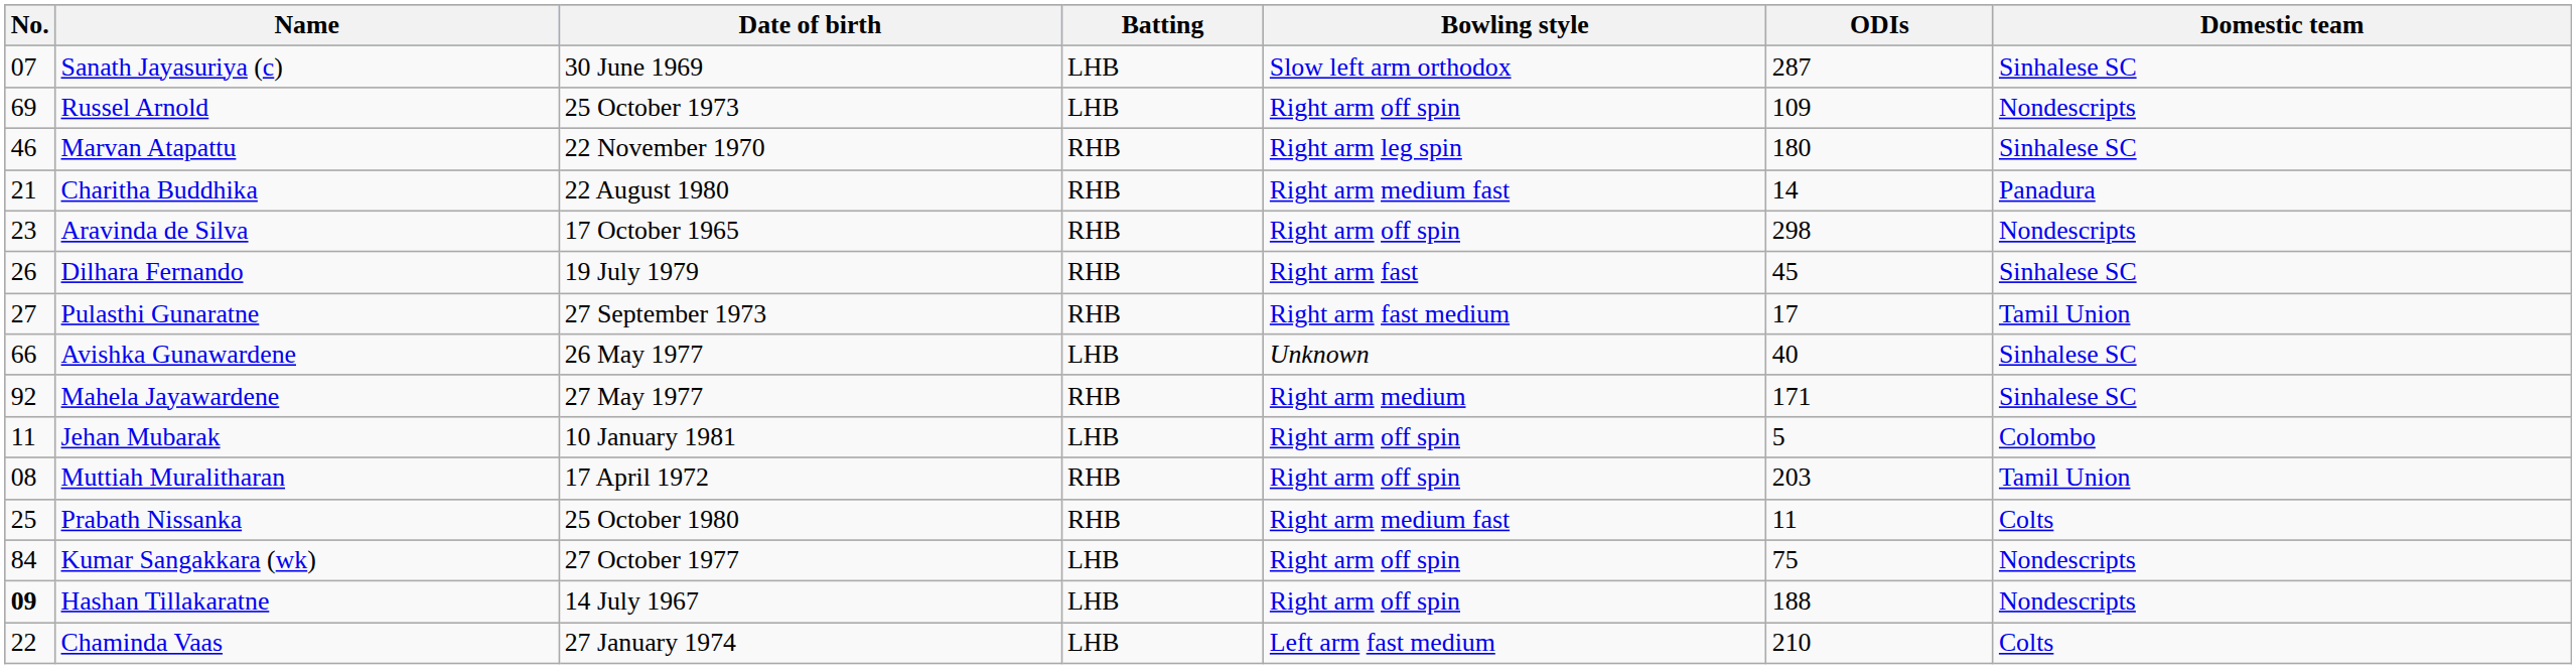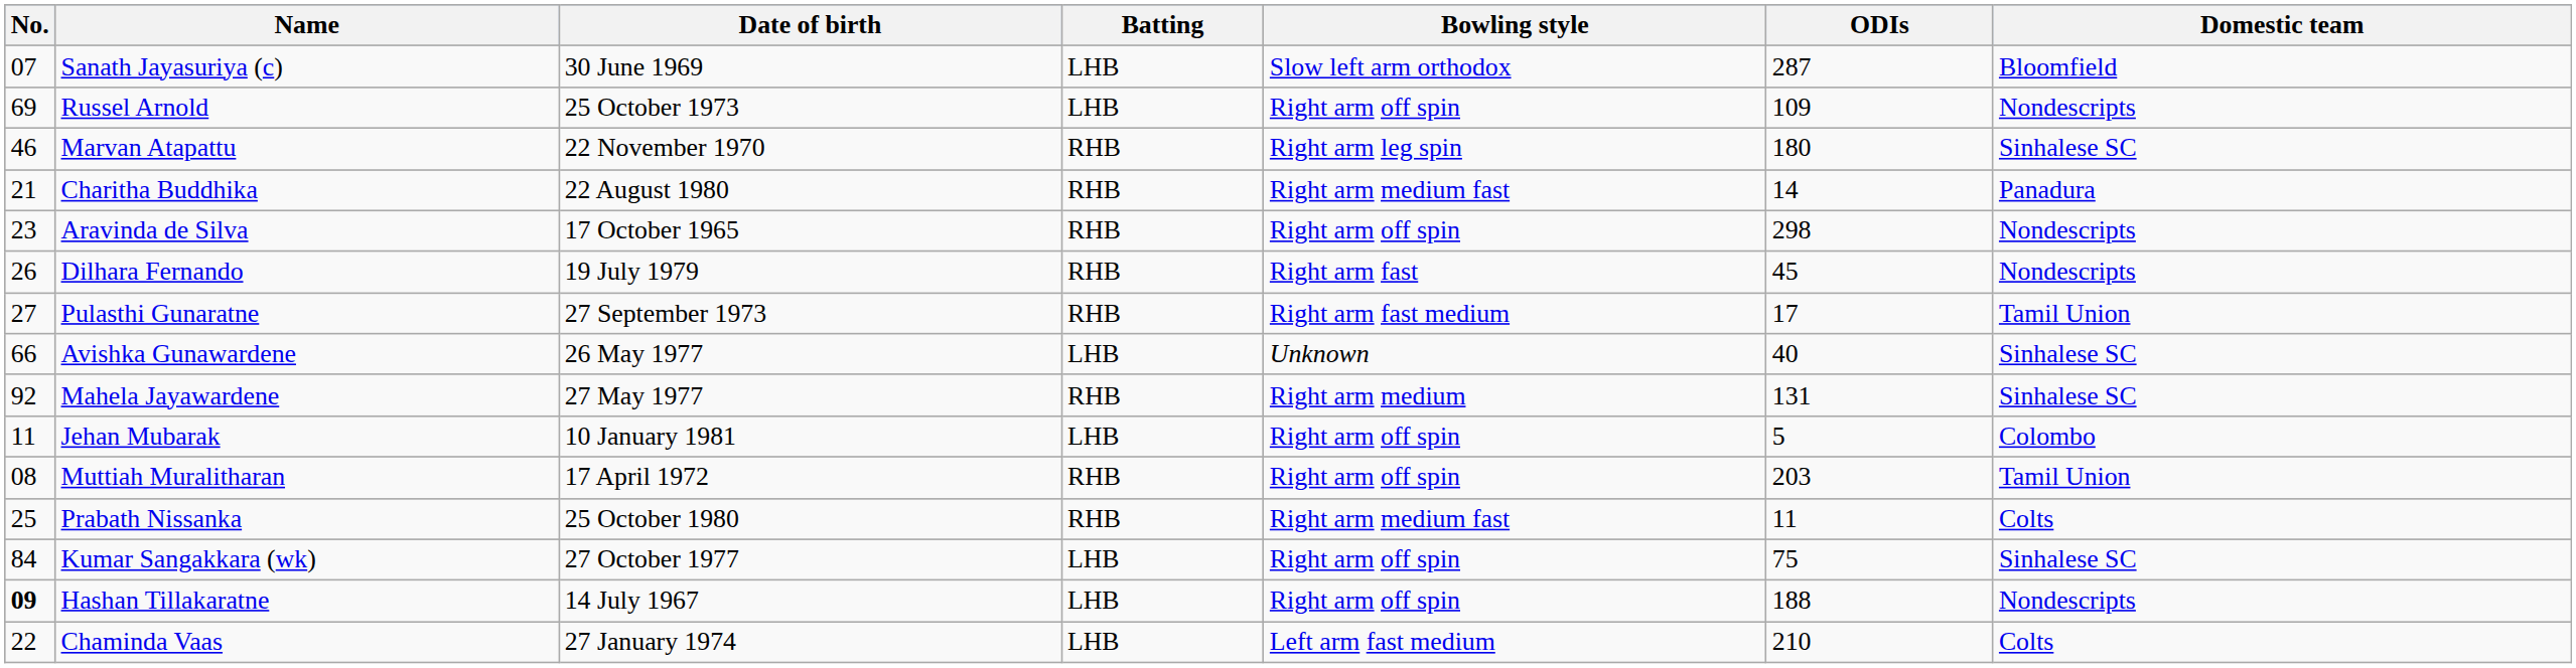Sanath Jayasuriya (c) | Domestic team: Sinhalese SC -> Bloomfield
Dilhara Fernando | Domestic team: Sinhalese SC -> Nondescripts
Mahela Jayawardene | ODIs: 171 -> 131
Kumar Sangakkara (wk) | Domestic team: Nondescripts -> Sinhalese SC
